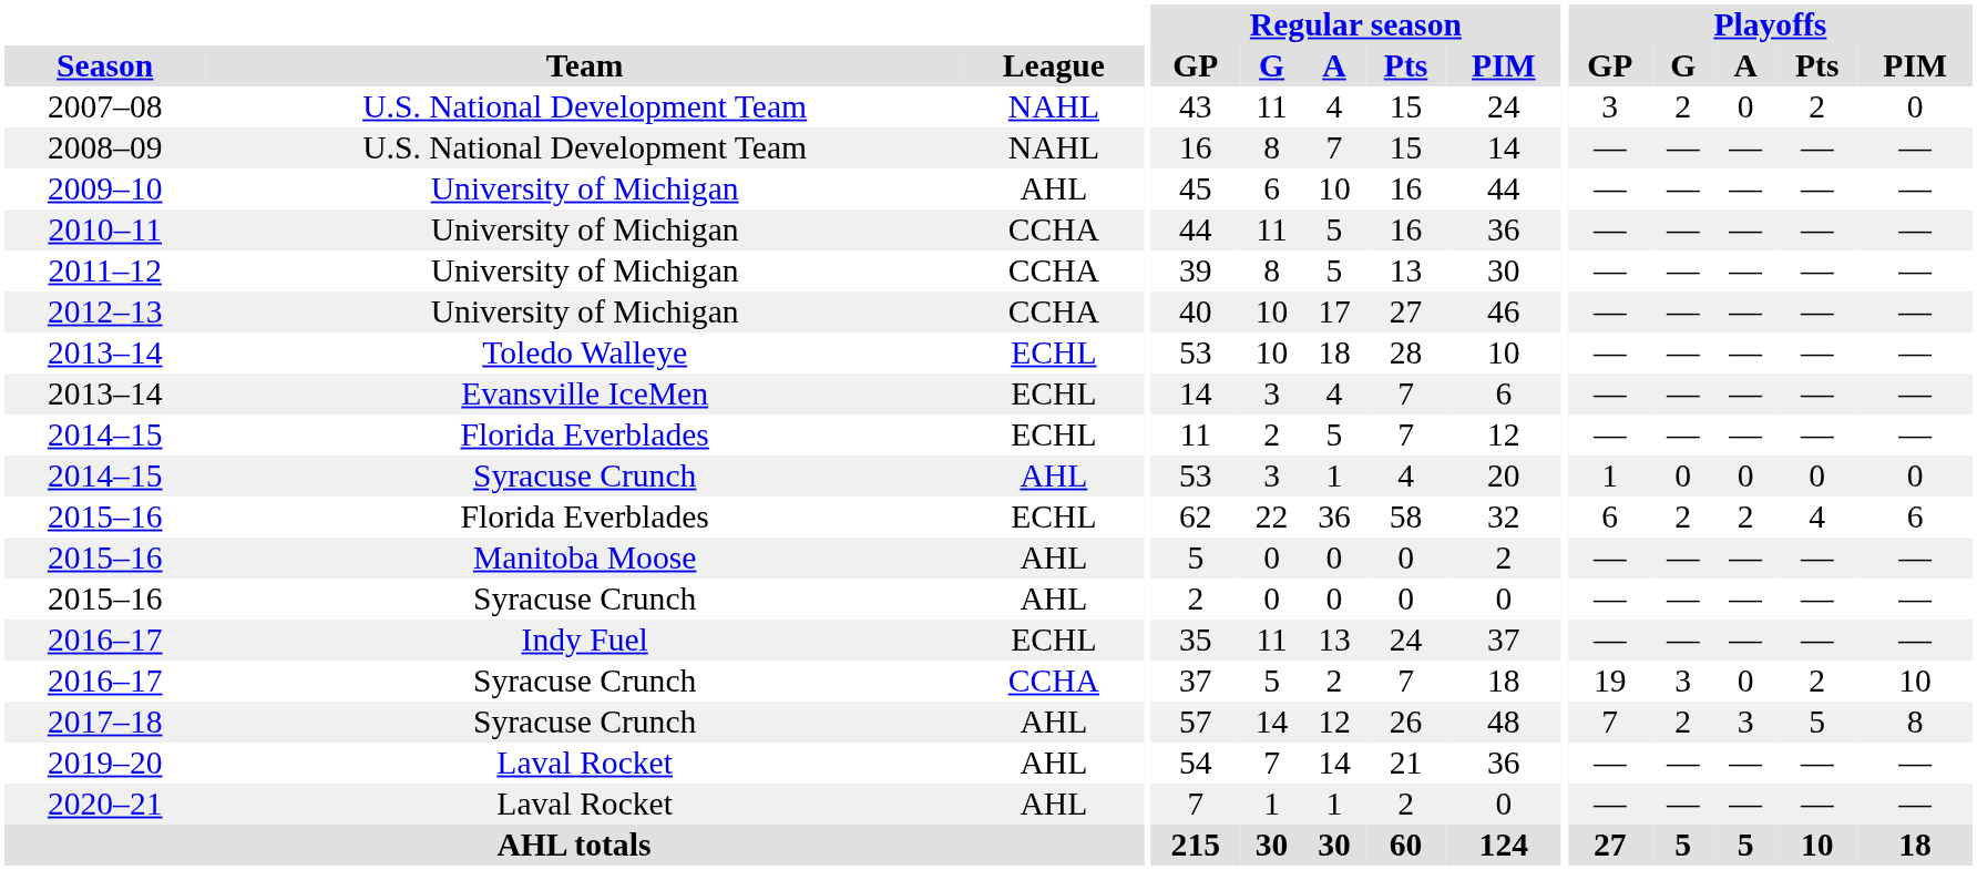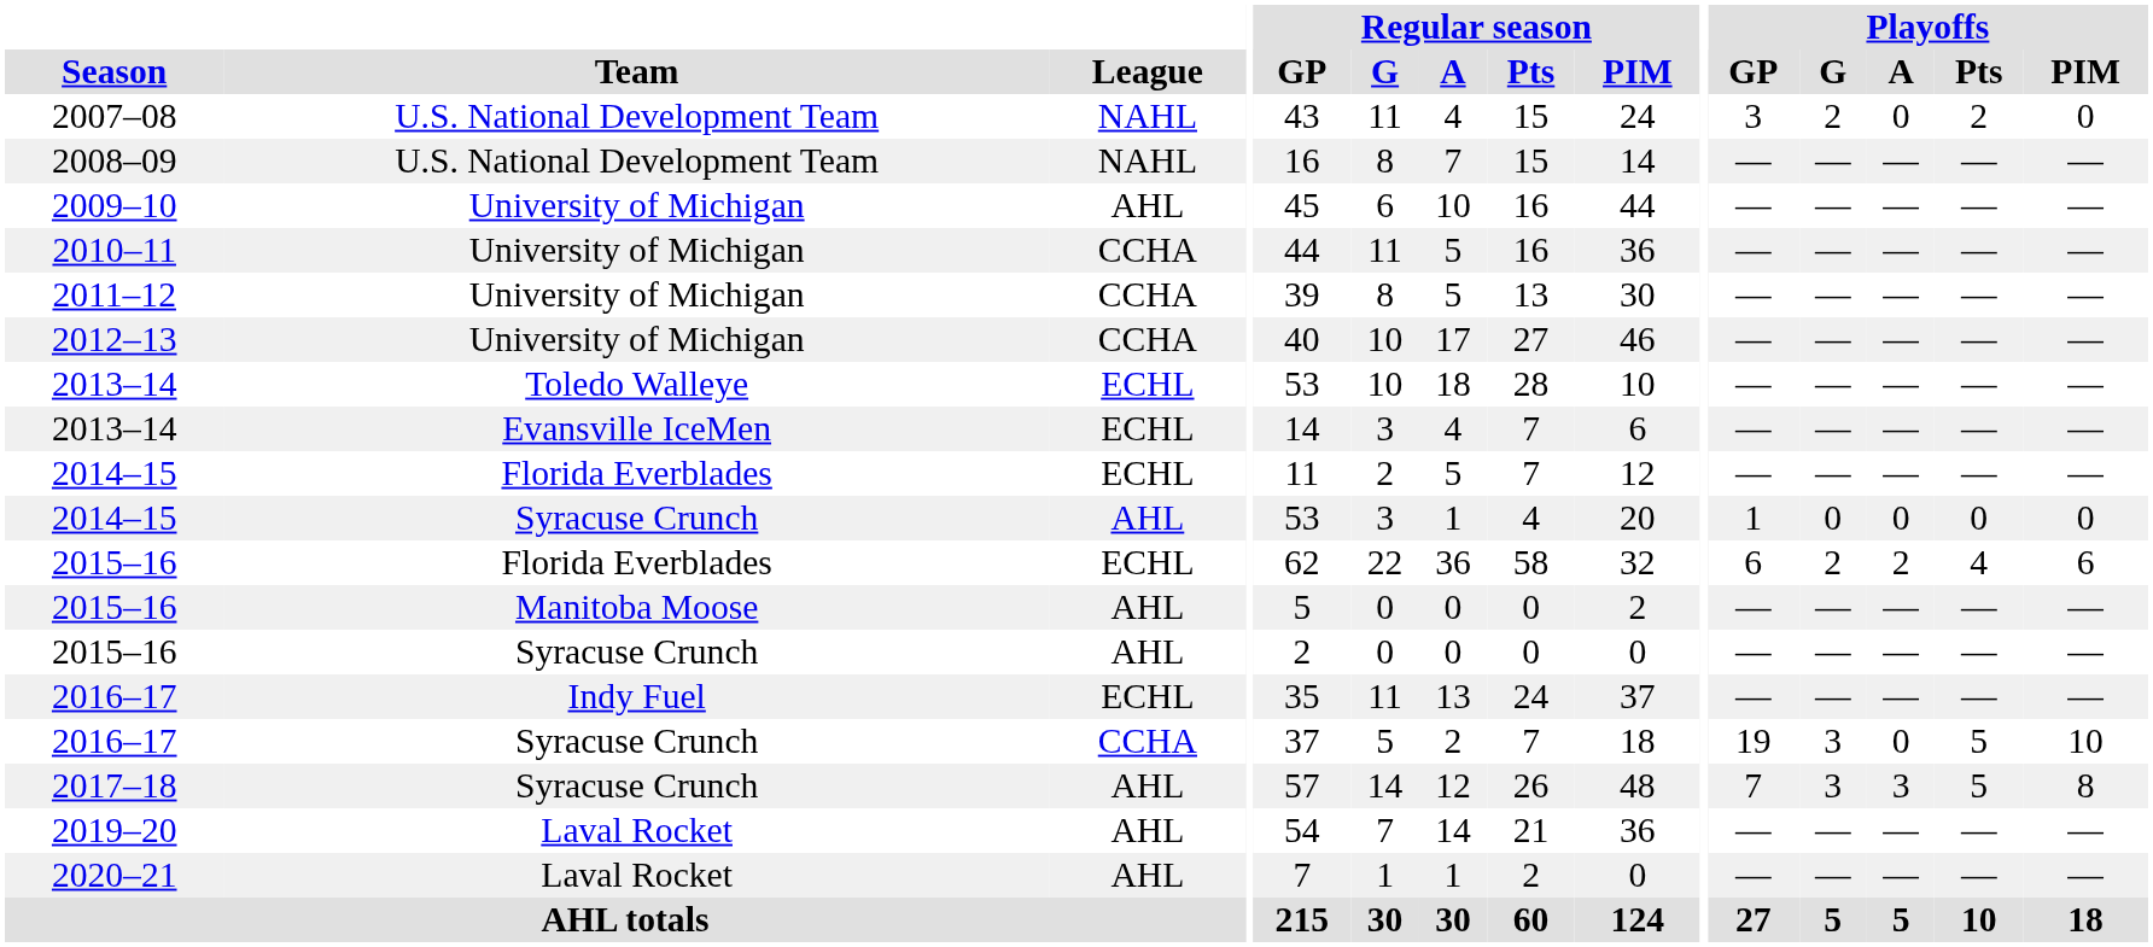2016–17 / Syracuse Crunch | Playoffs / Pts: 2 -> 5
2017–18 | Playoffs / G: 2 -> 3
